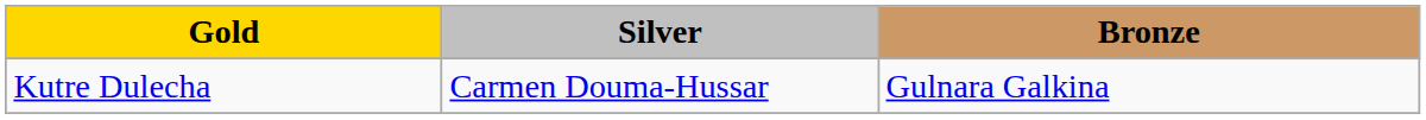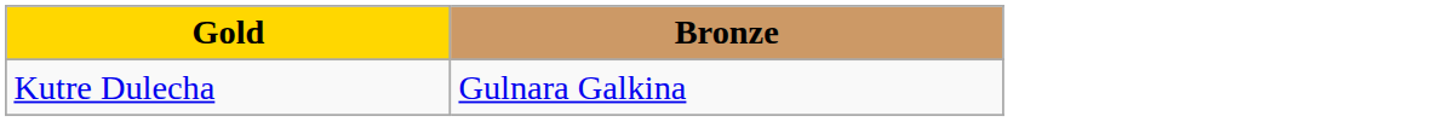- column: Silver | Carmen Douma-Hussar
